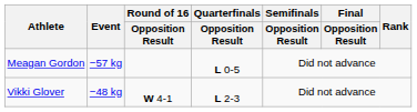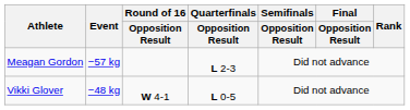Meagan Gordon | Quarterfinals / Opposition Result: L 0-5 -> L 2-3
Vikki Glover | Quarterfinals / Opposition Result: L 2-3 -> L 0-5
